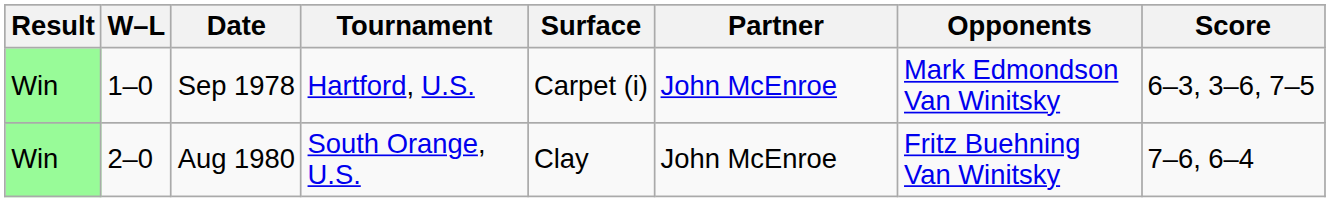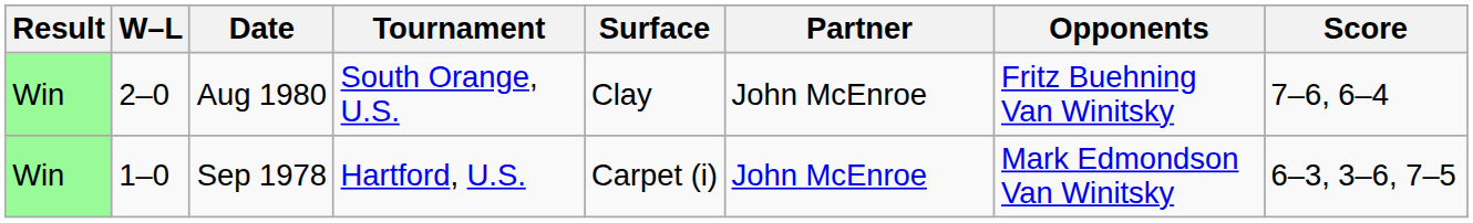rows swapped: Sep 1978 <-> Aug 1980
